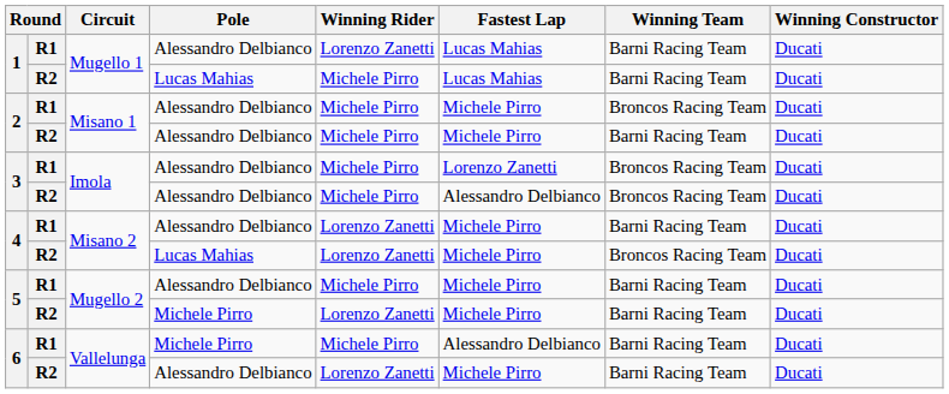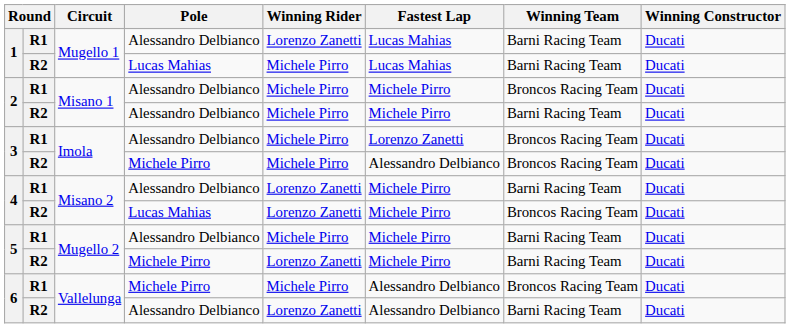3 / R2 | Pole: Alessandro Delbianco -> Michele Pirro
6 / R1 | Winning Team: Barni Racing Team -> Broncos Racing Team
6 / R2 | Fastest Lap: Michele Pirro -> Alessandro Delbianco
